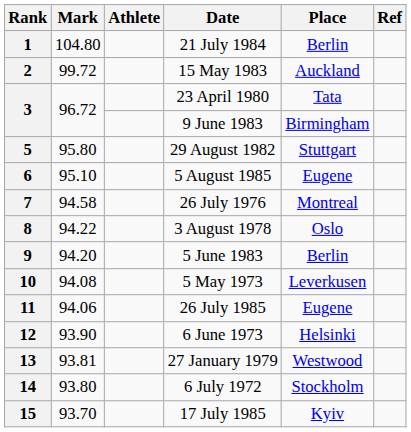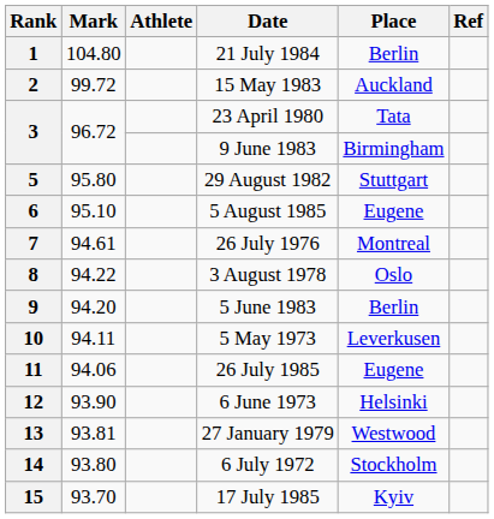7 | Mark: 94.58 -> 94.61
10 | Mark: 94.08 -> 94.11
